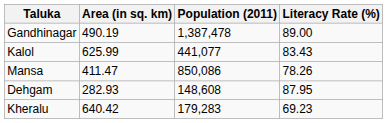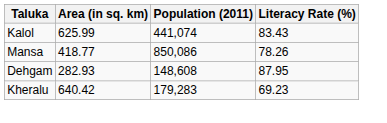- row: Gandhinagar | 490.19 | 1,387,478 | 89.00
Kalol | Population (2011): 441,077 -> 441,074
Mansa | Area (in sq. km): 411.47 -> 418.77
